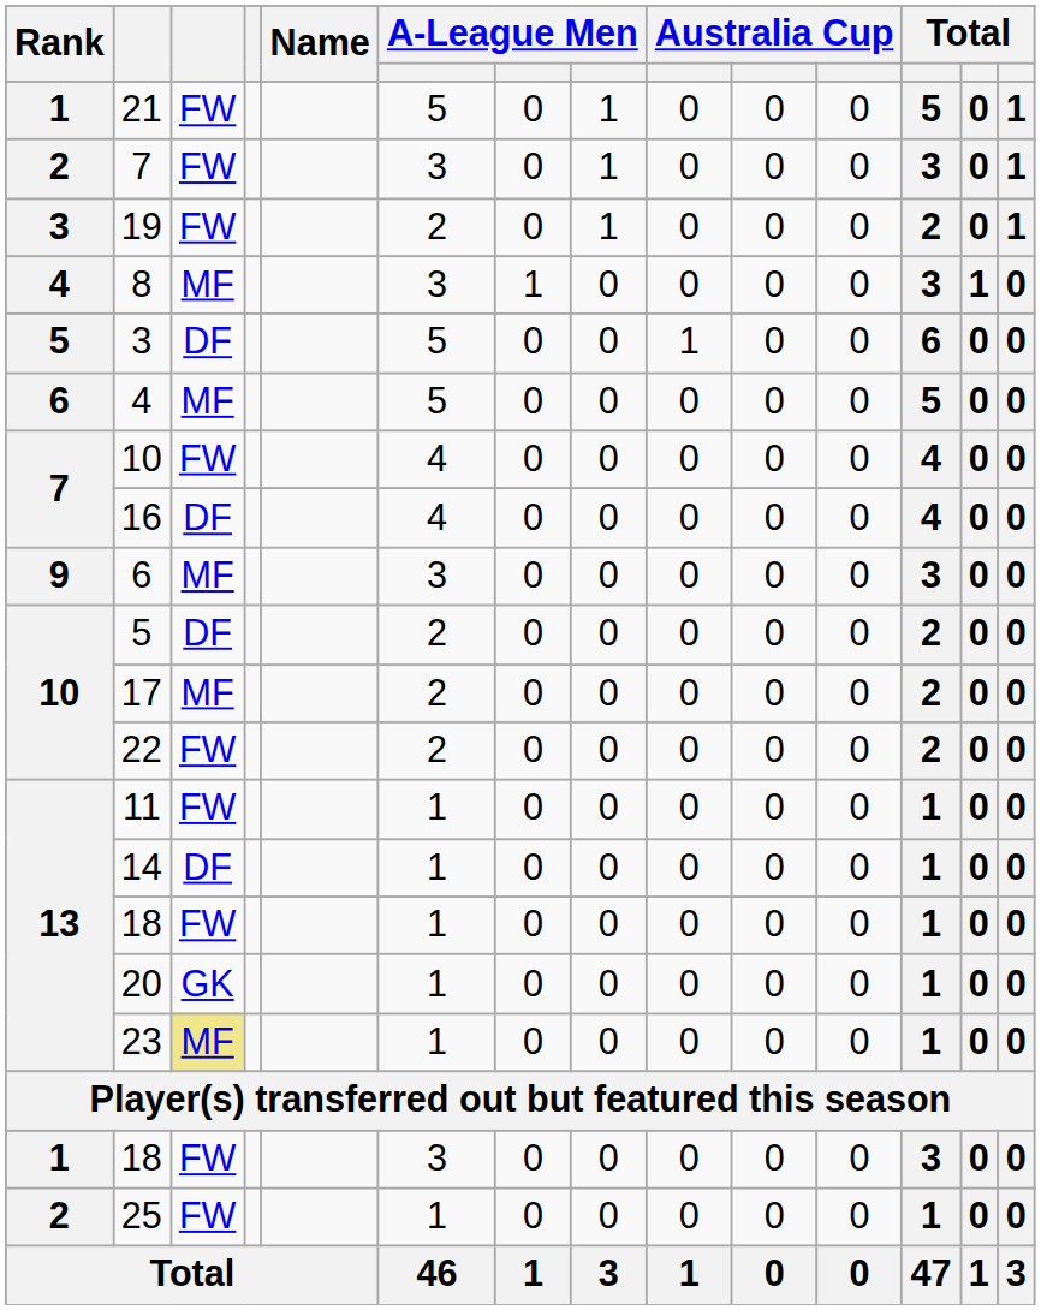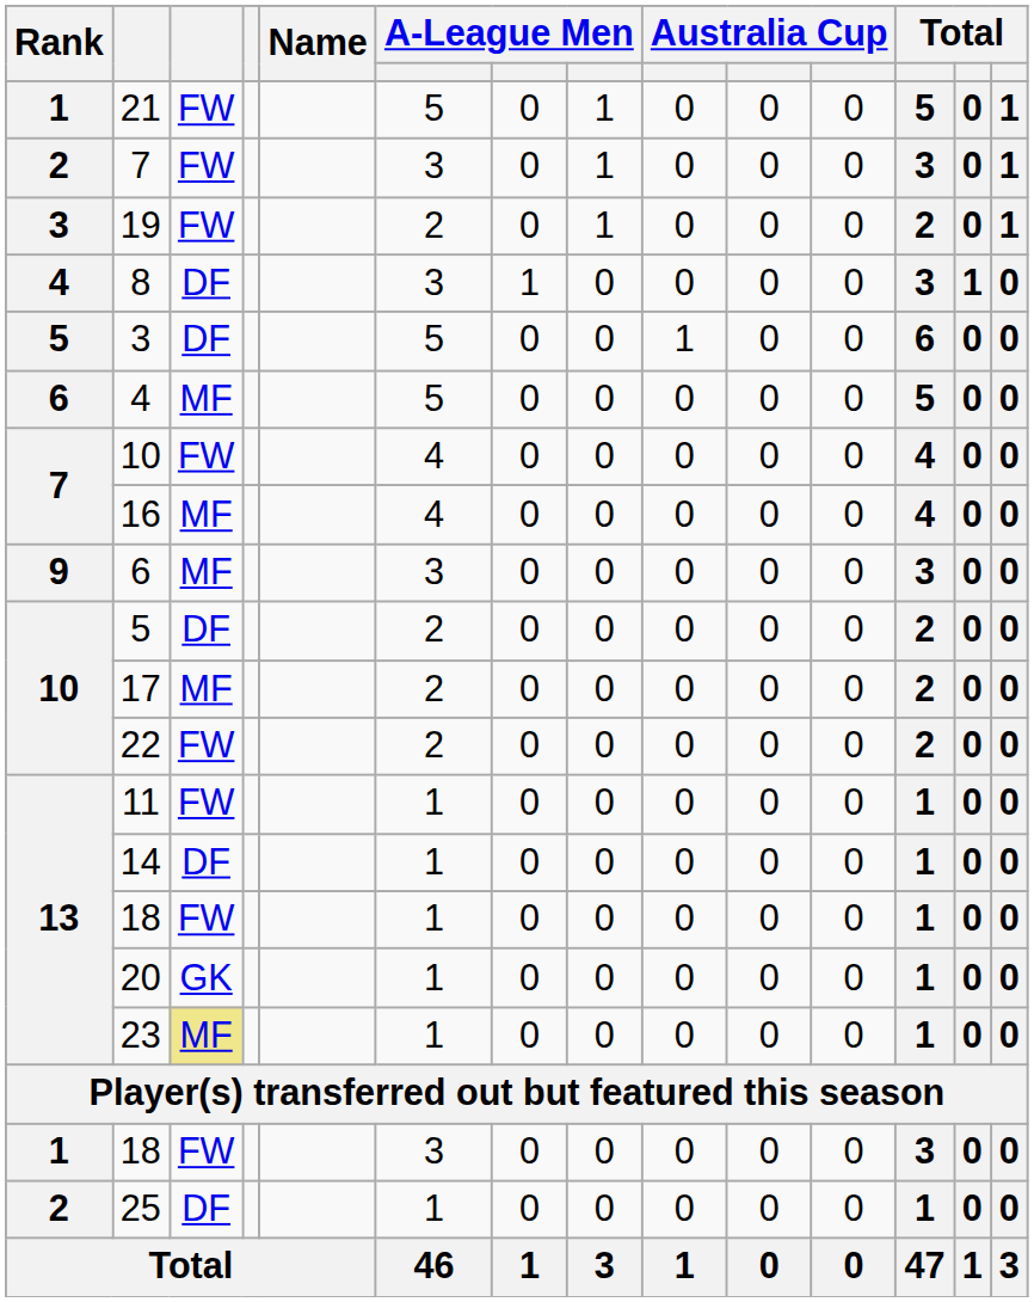8 | column 3: MF -> DF
16 | column 3: DF -> MF
25 | column 3: FW -> DF
